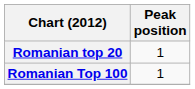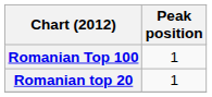rows swapped: Romanian top 20 <-> Romanian Top 100
